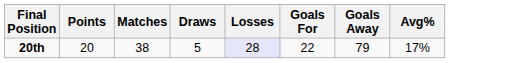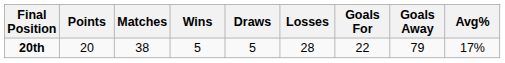+ column: Wins | 5
20th | Losses: lavender background -> no background
